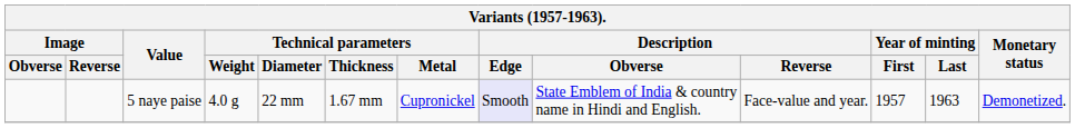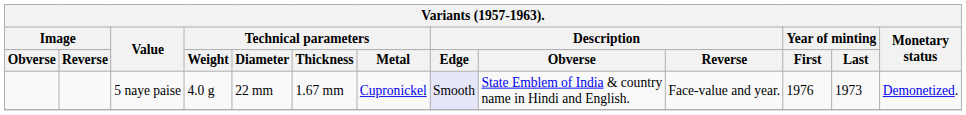5 naye paise | Year of minting / First: 1957 -> 1976
5 naye paise | Year of minting / Last: 1963 -> 1973
